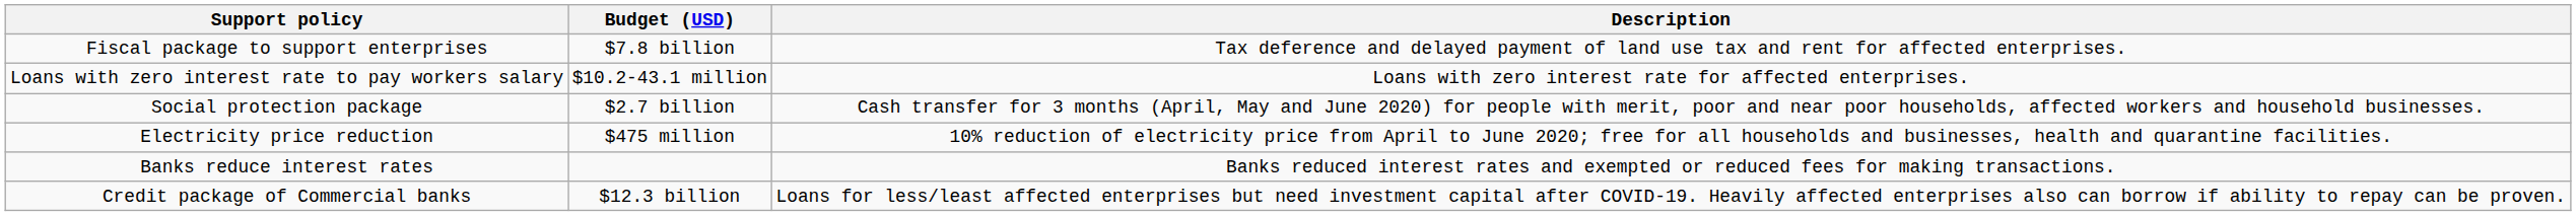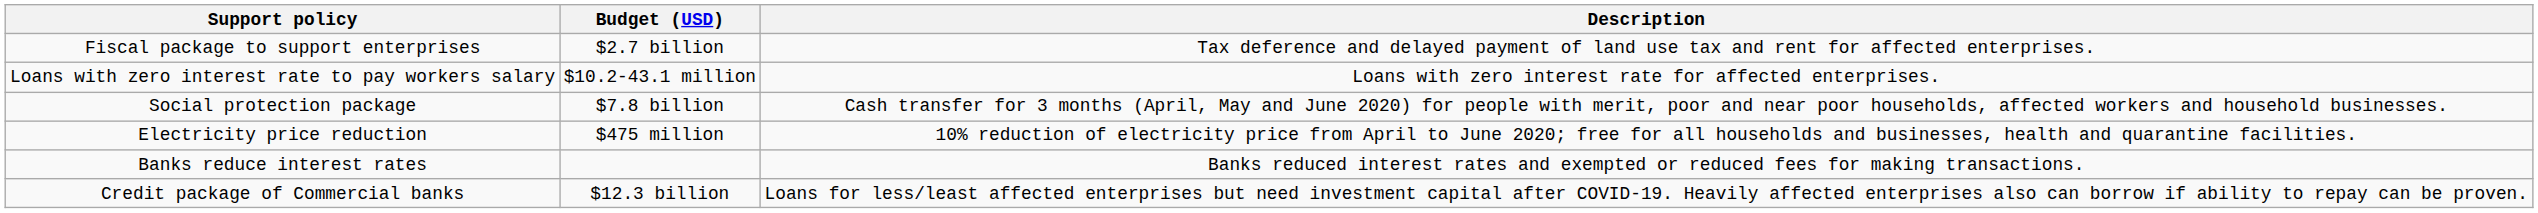Fiscal package to support enterprises | Budget (USD): $7.8 billion -> $2.7 billion
Social protection package | Budget (USD): $2.7 billion -> $7.8 billion
